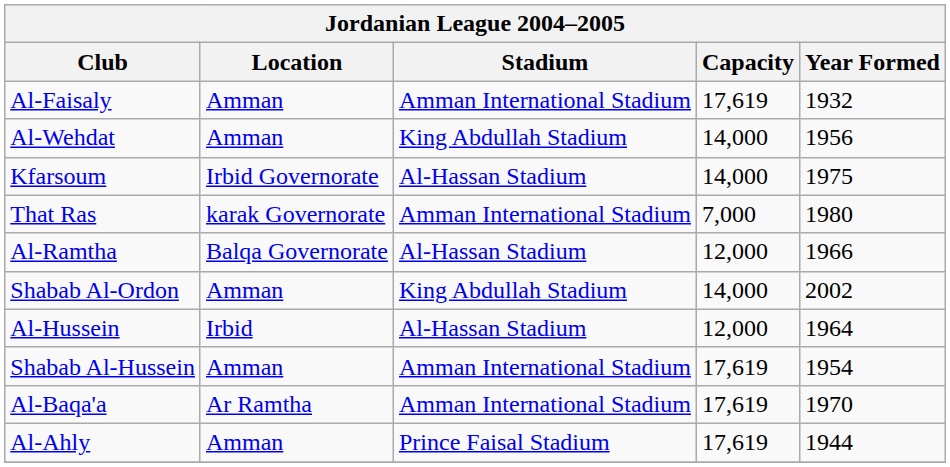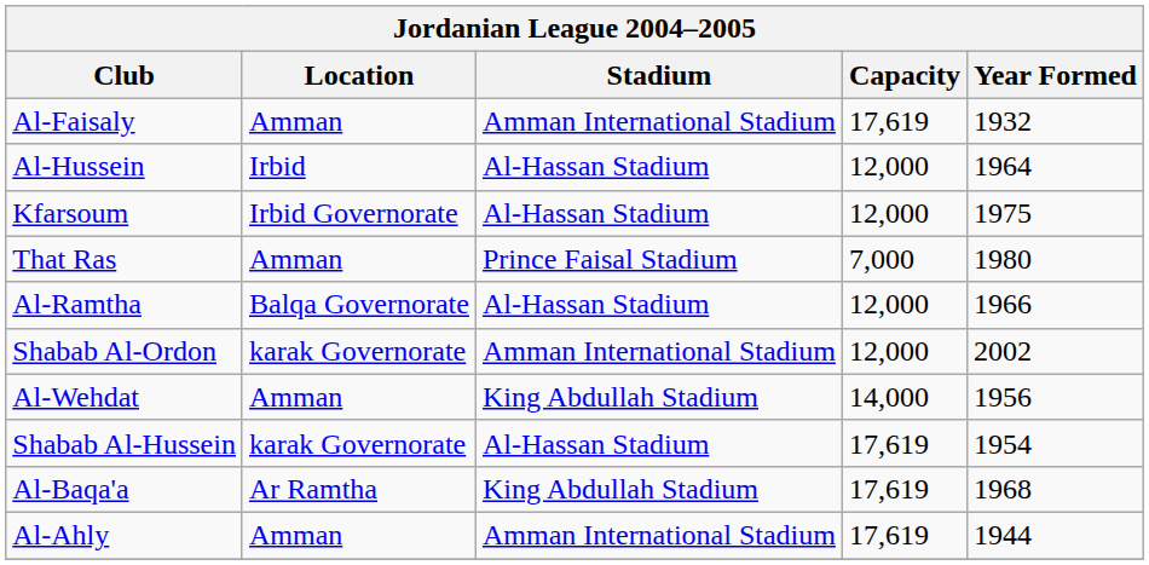rows swapped: Al-Hussein <-> Al-Wehdat
Kfarsoum | Capacity: 14,000 -> 12,000
That Ras | Location: karak Governorate -> Amman
That Ras | Stadium: Amman International Stadium -> Prince Faisal Stadium
Shabab Al-Ordon | Location: Amman -> karak Governorate
Shabab Al-Ordon | Stadium: King Abdullah Stadium -> Amman International Stadium
Shabab Al-Ordon | Capacity: 14,000 -> 12,000
Shabab Al-Hussein | Location: Amman -> karak Governorate
Shabab Al-Hussein | Stadium: Amman International Stadium -> Al-Hassan Stadium
Al-Baqa'a | Stadium: Amman International Stadium -> King Abdullah Stadium
Al-Baqa'a | Year Formed: 1970 -> 1968
Al-Ahly | Stadium: Prince Faisal Stadium -> Amman International Stadium
